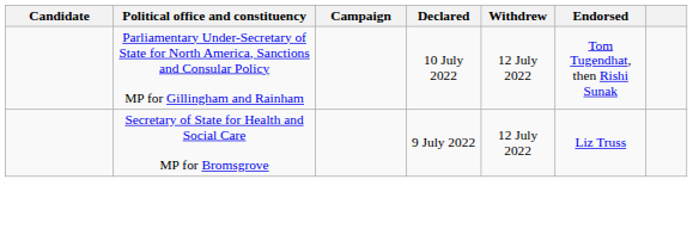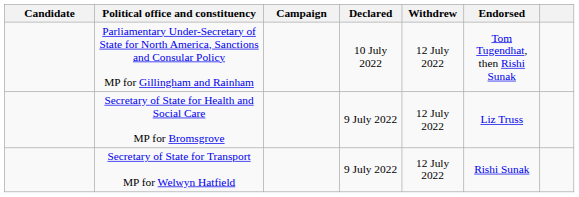+ row: Secretary of State for Transport MP for Welwyn Hatfield | 9 July 2022 | 12 July 2022 | Rishi Sunak
